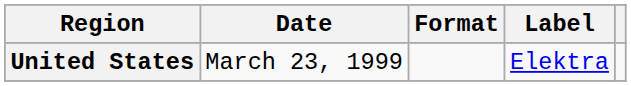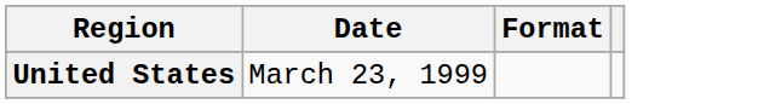- column: Label | Elektra
